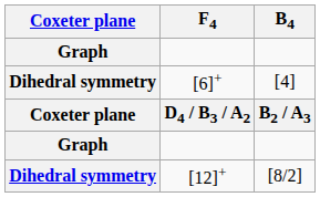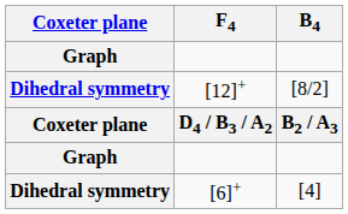rows swapped: [12]+ <-> [6]+
